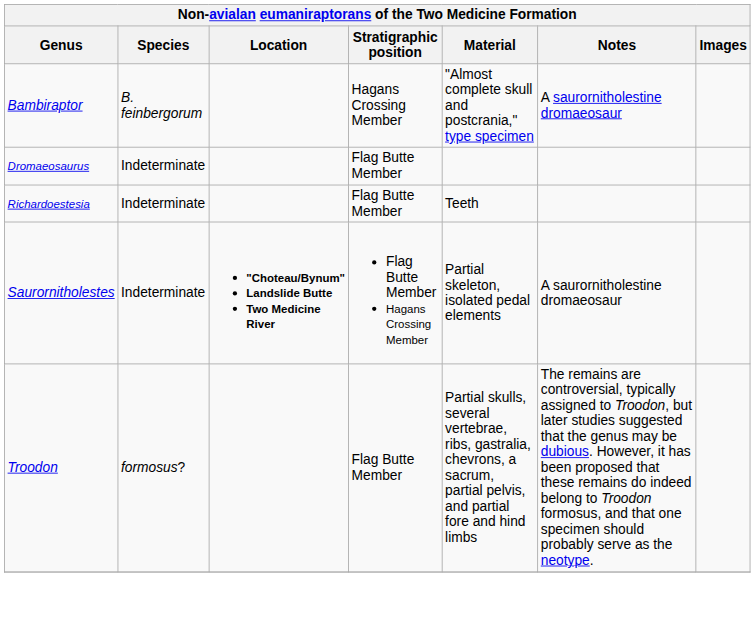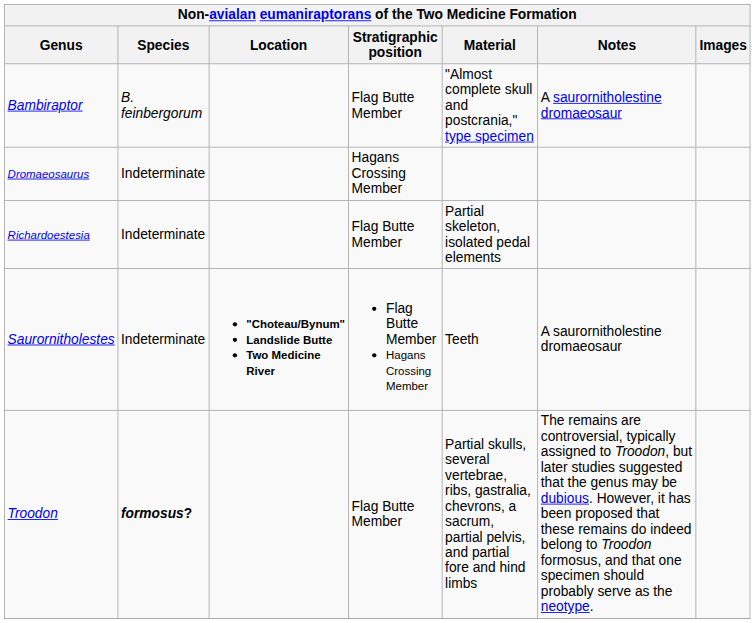Bambiraptor | Stratigraphic position: Hagans Crossing Member -> Flag Butte Member
Dromaeosaurus | Stratigraphic position: Flag Butte Member -> Hagans Crossing Member
Richardoestesia | Material: Teeth -> Partial skeleton, isolated pedal elements
Saurornitholestes | Material: Partial skeleton, isolated pedal elements -> Teeth
Troodon | Species: normal -> bold
